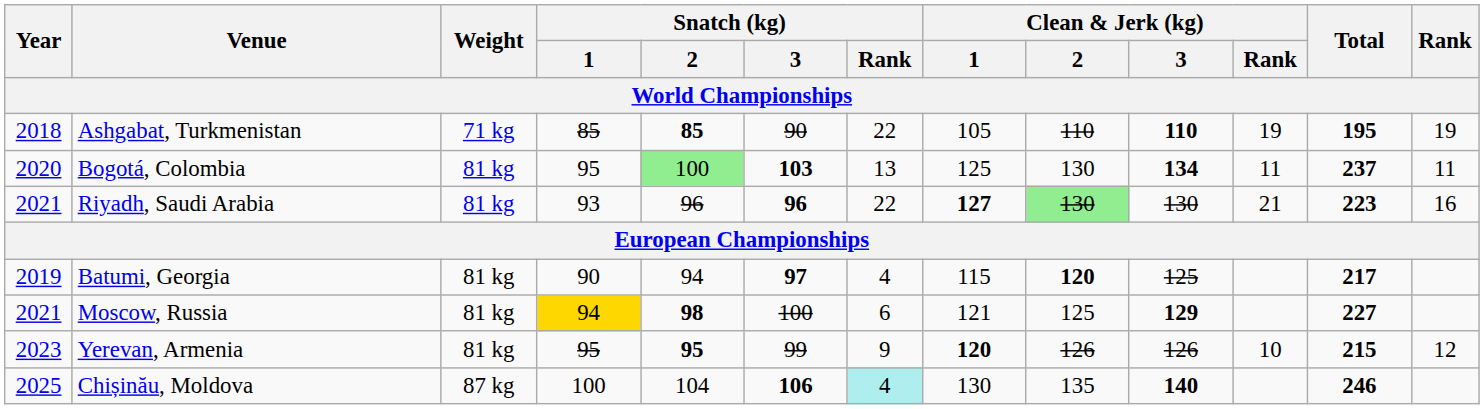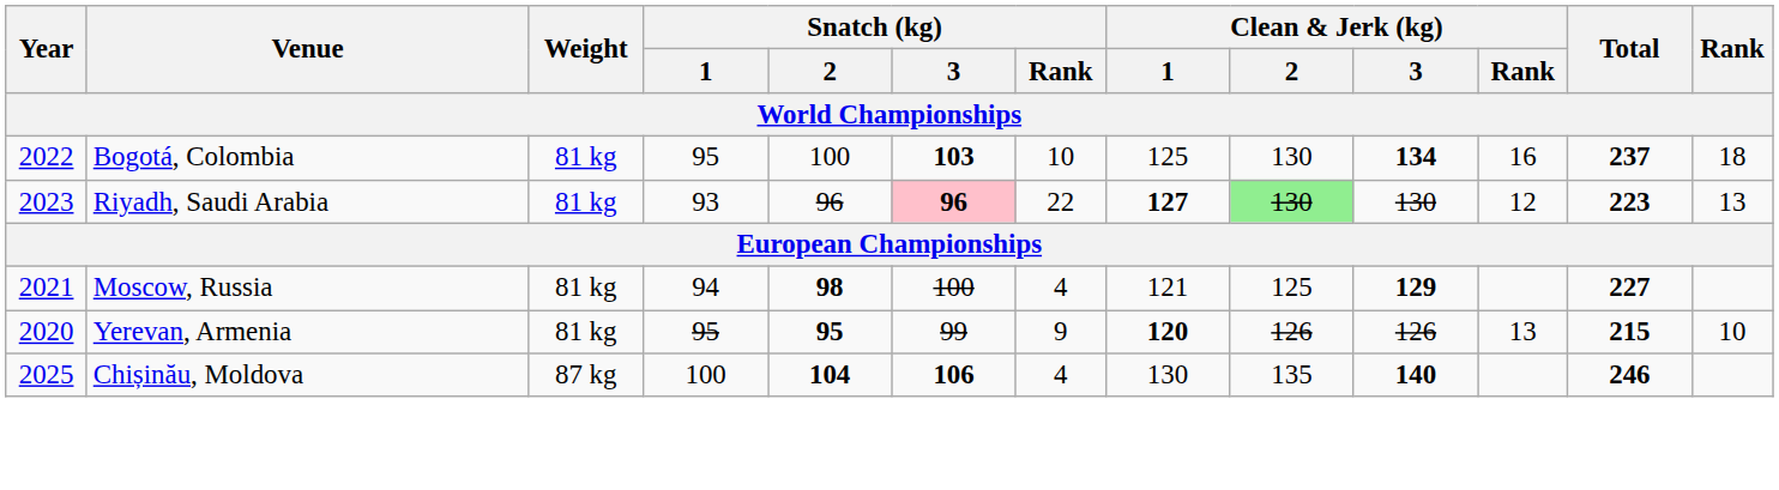- row: 2018 | Ashgabat, Turkmenistan | 71 kg | 85 | 85 | 90 | 22 | 105 | 110 | 110 | 19 | 195 | 19
Bogotá, Colombia | Year: 2020 -> 2022
Bogotá, Colombia | Snatch (kg) / 2: lightgreen background -> no background
Bogotá, Colombia | Snatch (kg) / Rank: 13 -> 10
Bogotá, Colombia | Clean & Jerk (kg) / Rank: 11 -> 16
Bogotá, Colombia | Rank: 11 -> 18
Riyadh, Saudi Arabia | Year: 2021 -> 2023
Riyadh, Saudi Arabia | Snatch (kg) / 3: no background -> pink background
Riyadh, Saudi Arabia | Clean & Jerk (kg) / Rank: 21 -> 12
Riyadh, Saudi Arabia | Rank: 16 -> 13
- row: 2019 | Batumi, Georgia | 81 kg | 90 | 94 | 97 | 4 | 115 | 120 | 125 | 217
Moscow, Russia | Snatch (kg) / 1: gold background -> no background
Moscow, Russia | Snatch (kg) / Rank: 6 -> 4
Yerevan, Armenia | Year: 2023 -> 2020
Yerevan, Armenia | Clean & Jerk (kg) / Rank: 10 -> 13
Yerevan, Armenia | Rank: 12 -> 10
Chișinău, Moldova | Snatch (kg) / 2: normal -> bold
Chișinău, Moldova | Snatch (kg) / Rank: paleturquoise background -> no background
